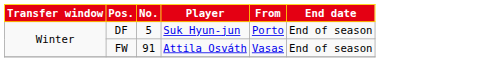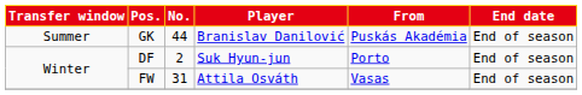+ row: Summer | GK | 44 | Branislav Danilović | Puskás Akadémia | End of season
DF | No.: 5 -> 2
FW | No.: 91 -> 31
